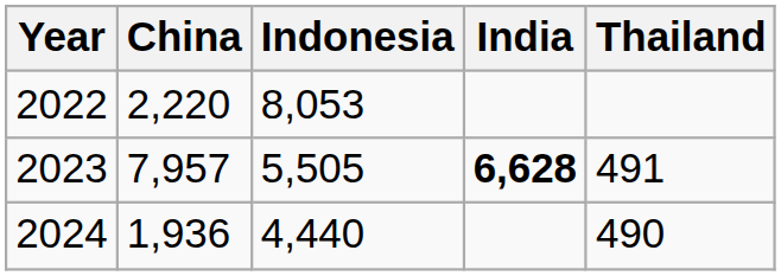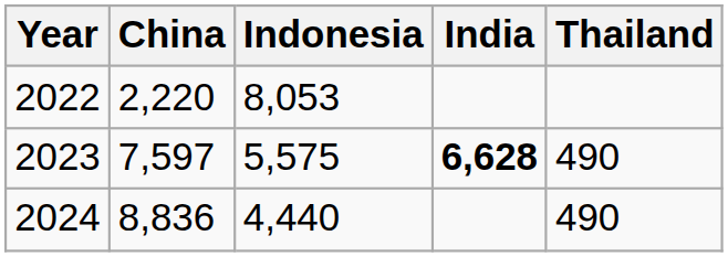2023 | China: 7,957 -> 7,597
2023 | Indonesia: 5,505 -> 5,575
2023 | Thailand: 491 -> 490
2024 | China: 1,936 -> 8,836
